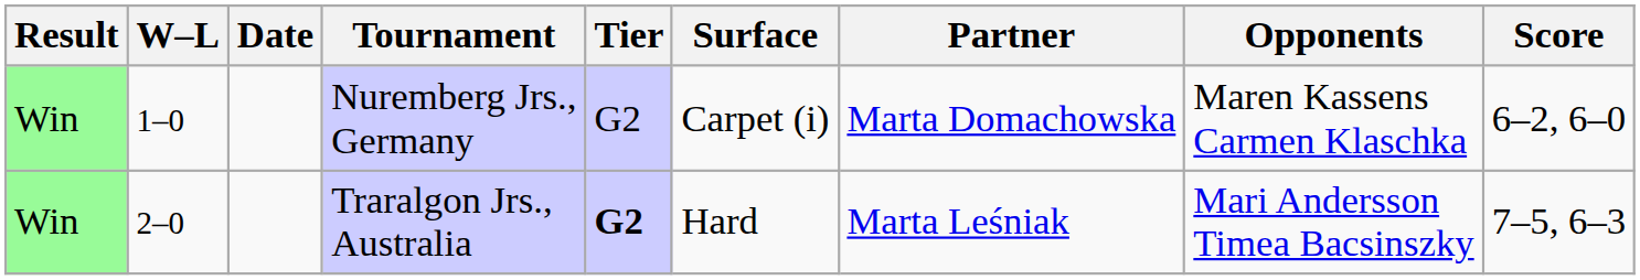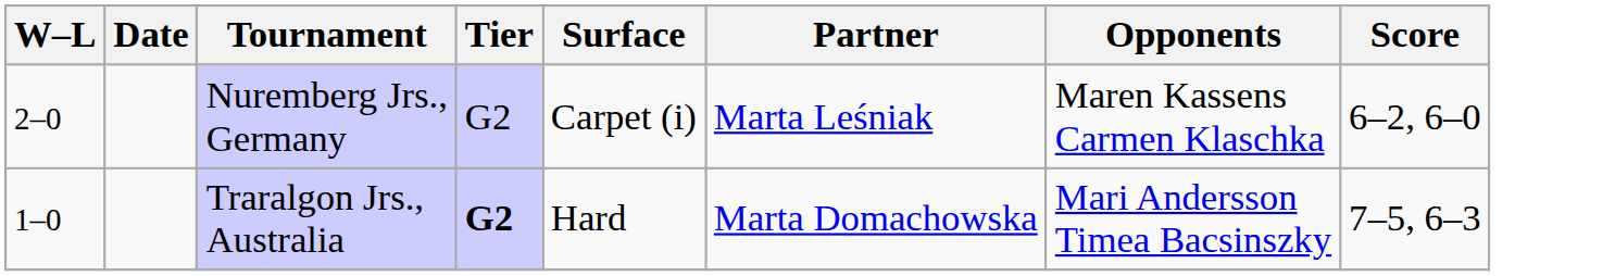- column: Result | Win | Win
Nuremberg Jrs., Germany | W–L: 1–0 -> 2–0
Nuremberg Jrs., Germany | Partner: Marta Domachowska -> Marta Leśniak
Traralgon Jrs., Australia | W–L: 2–0 -> 1–0
Traralgon Jrs., Australia | Partner: Marta Leśniak -> Marta Domachowska
